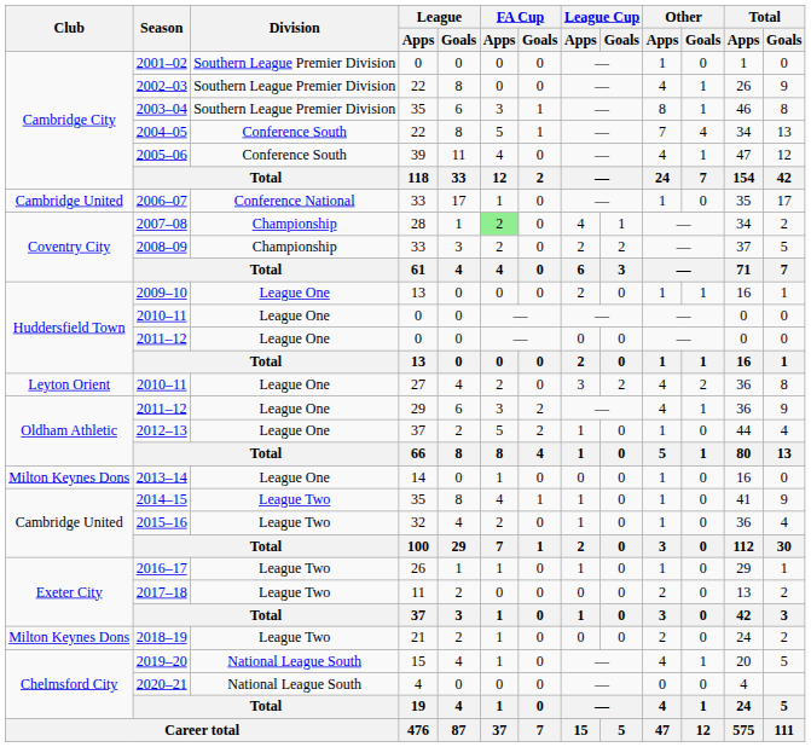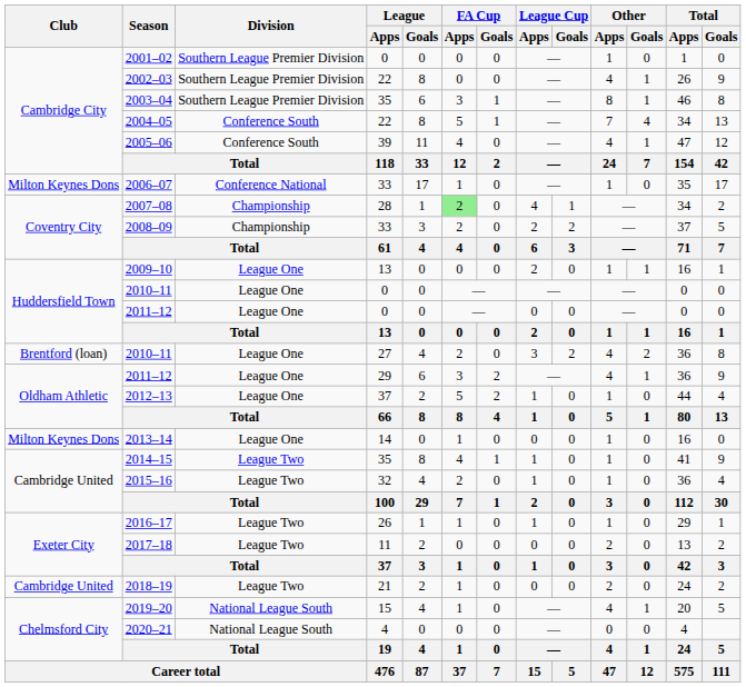2006–07 | Club: Cambridge United -> Milton Keynes Dons
2010–11 / 27 | Club: Leyton Orient -> Brentford (loan)
2018–19 | Club: Milton Keynes Dons -> Cambridge United
